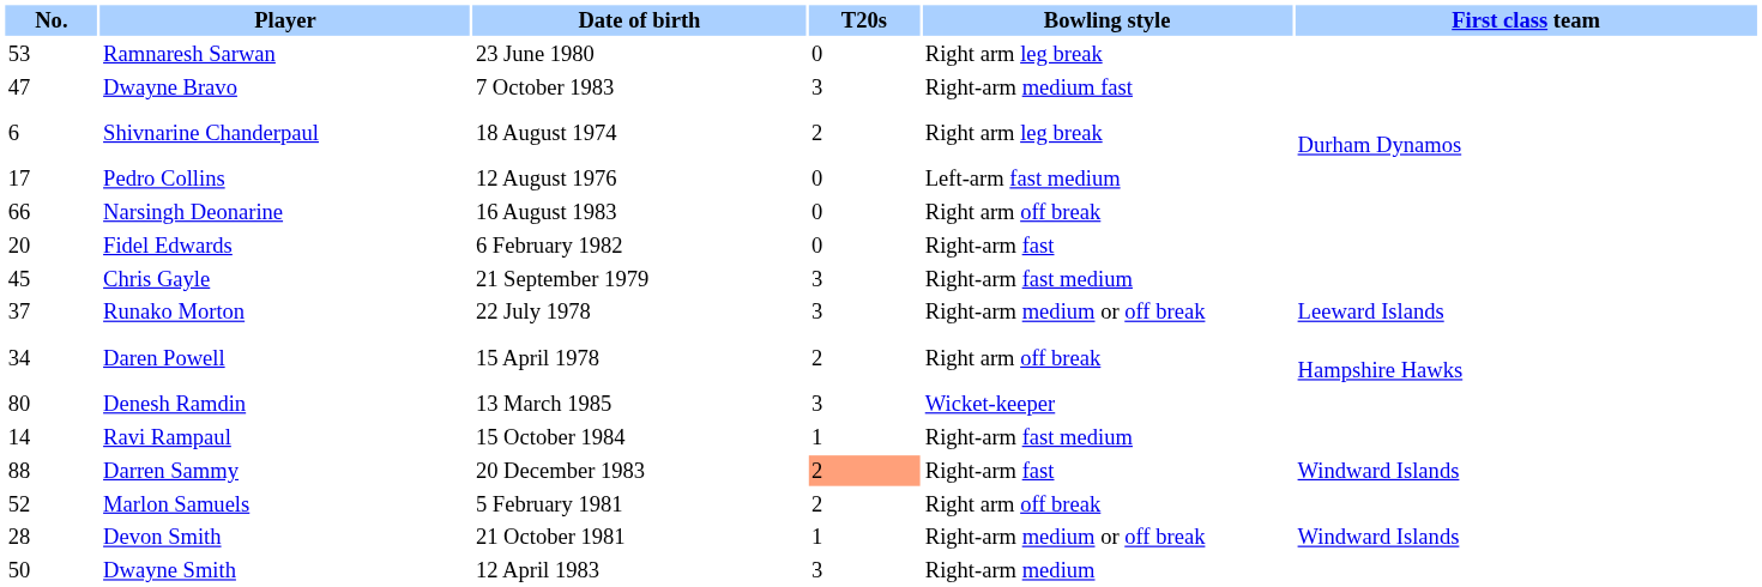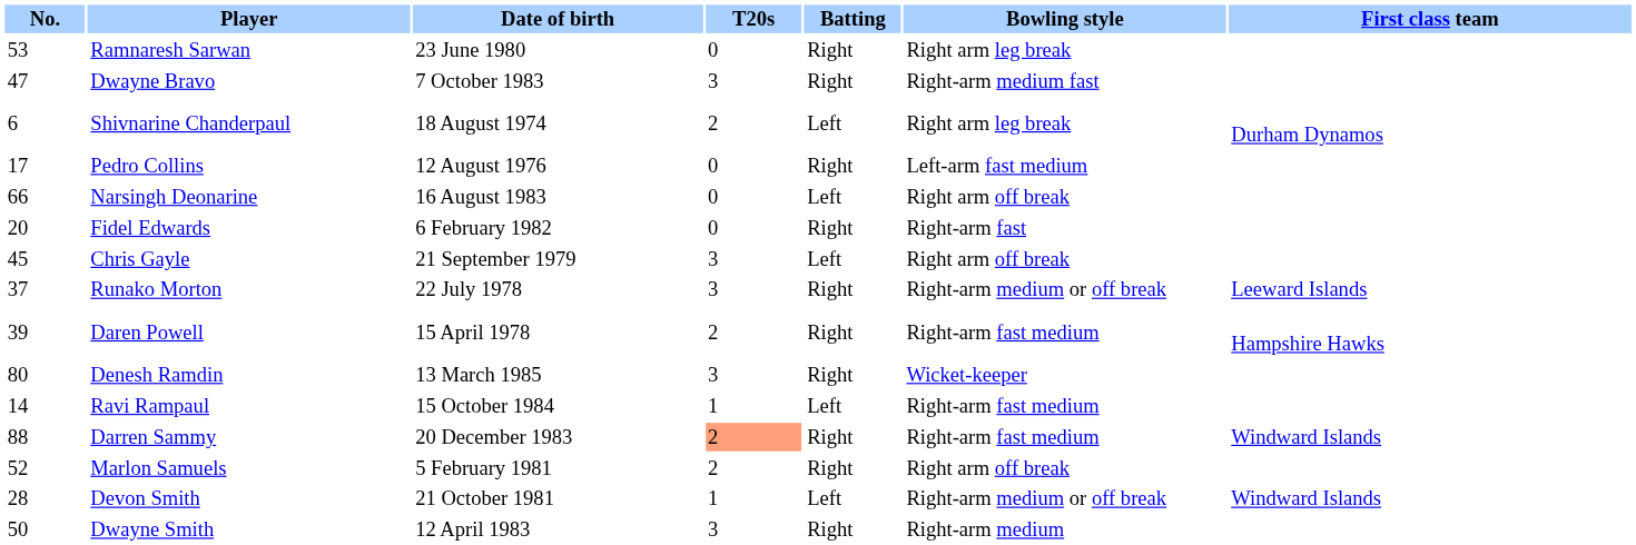+ column: Batting | Right | Right | Left | Right | Left | Right | Left | Right | Right | Right | Left | Right | Right | Left | Right
Chris Gayle | Bowling style: Right-arm fast medium -> Right arm off break
Daren Powell | No.: 34 -> 39
Daren Powell | Bowling style: Right arm off break -> Right-arm fast medium
Darren Sammy | Bowling style: Right-arm fast -> Right-arm fast medium
